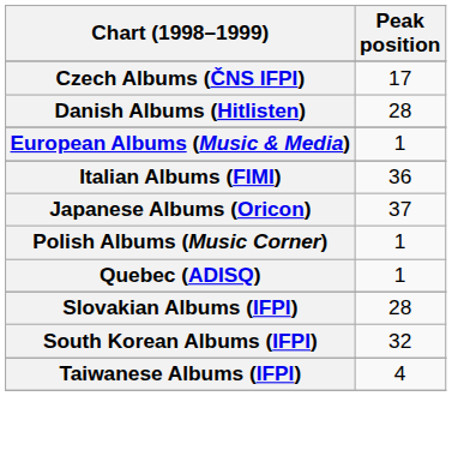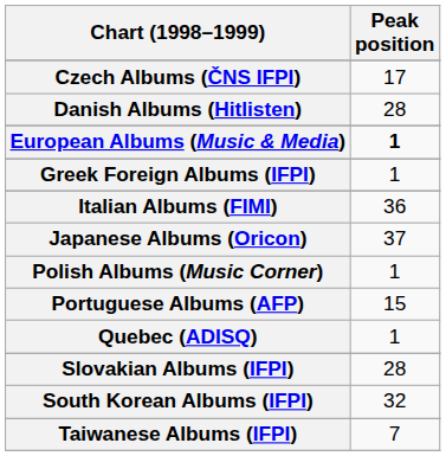European Albums (Music & Media) | Peak position: normal -> bold
+ row: Greek Foreign Albums (IFPI) | 1
+ row: Portuguese Albums (AFP) | 15
Taiwanese Albums (IFPI) | Peak position: 4 -> 7
